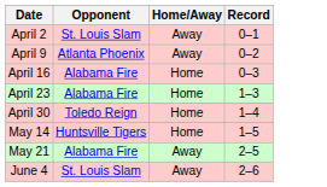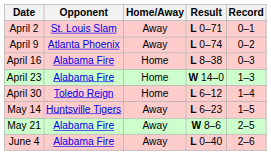+ column: Result | L 0–71 | L 0–74 | L 8–38 | W 14–0 | L 6–12 | L 6–23 | W 8–6 | L 0–40
May 14 | Home/Away: Home -> Away
June 4 | Opponent: St. Louis Slam -> Alabama Fire
